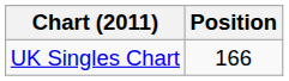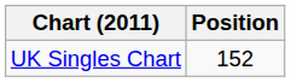UK Singles Chart | Position: 166 -> 152
